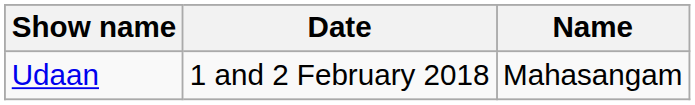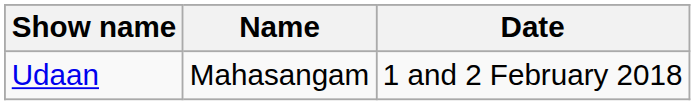columns swapped: Date <-> Name
